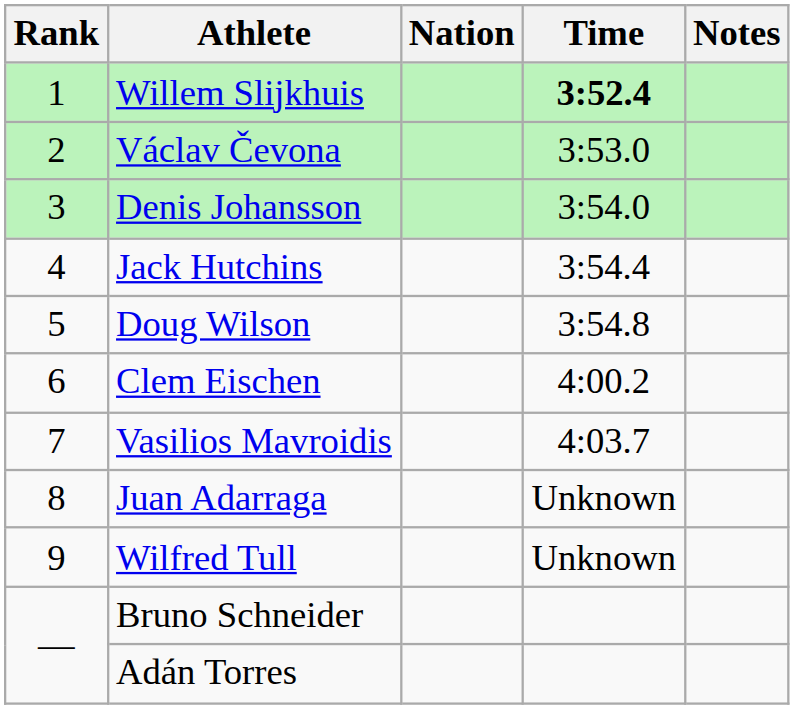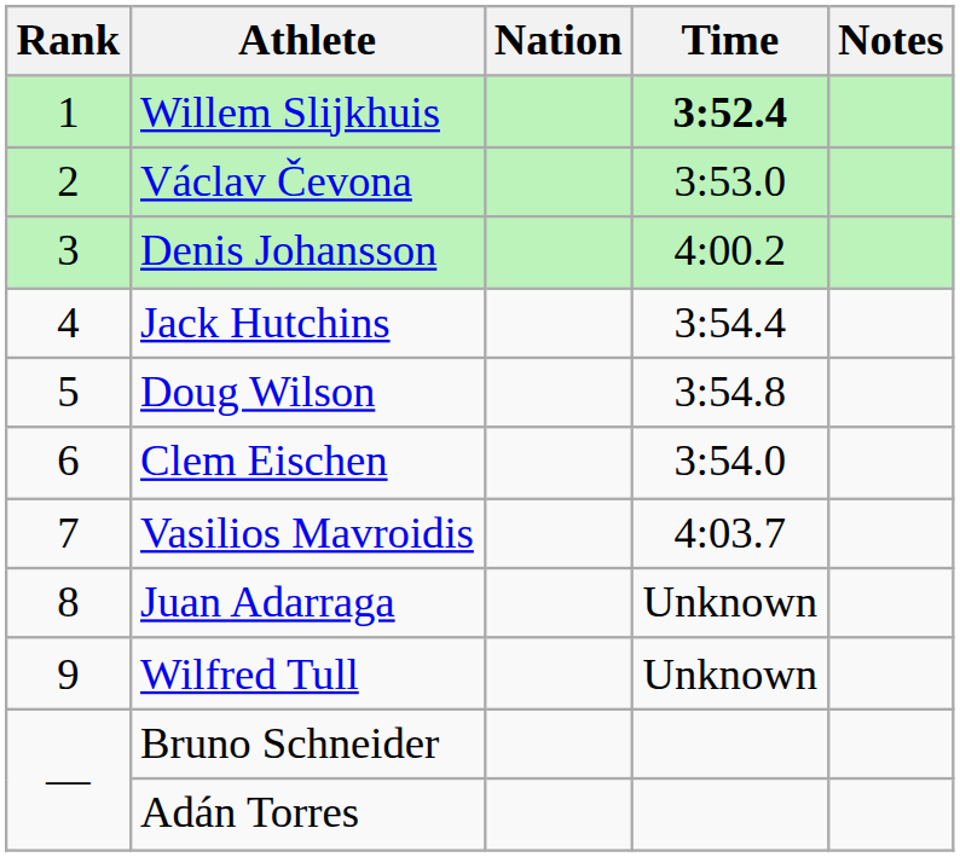Denis Johansson | Time: 3:54.0 -> 4:00.2
Clem Eischen | Time: 4:00.2 -> 3:54.0
